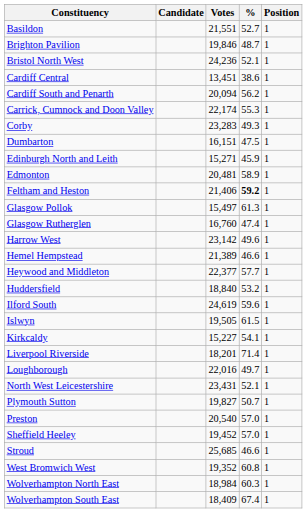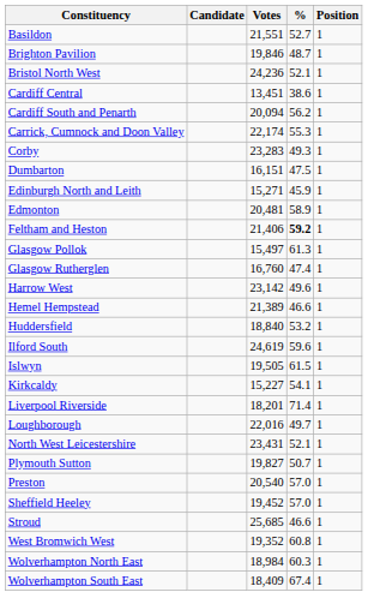- row: Heywood and Middleton | 22,377 | 57.7 | 1
